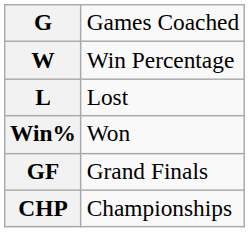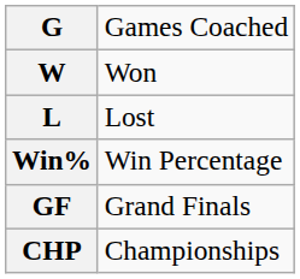W | column 2: Win Percentage -> Won
Win% | column 2: Won -> Win Percentage
